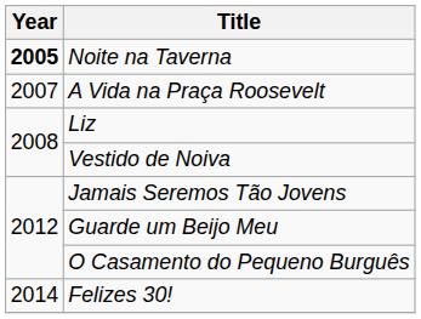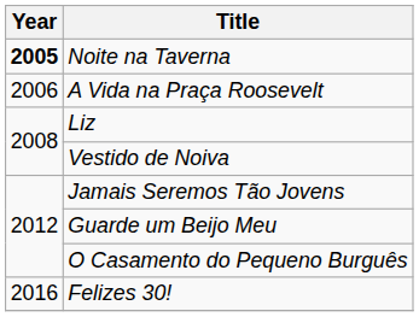A Vida na Praça Roosevelt | Year: 2007 -> 2006
Felizes 30! | Year: 2014 -> 2016
